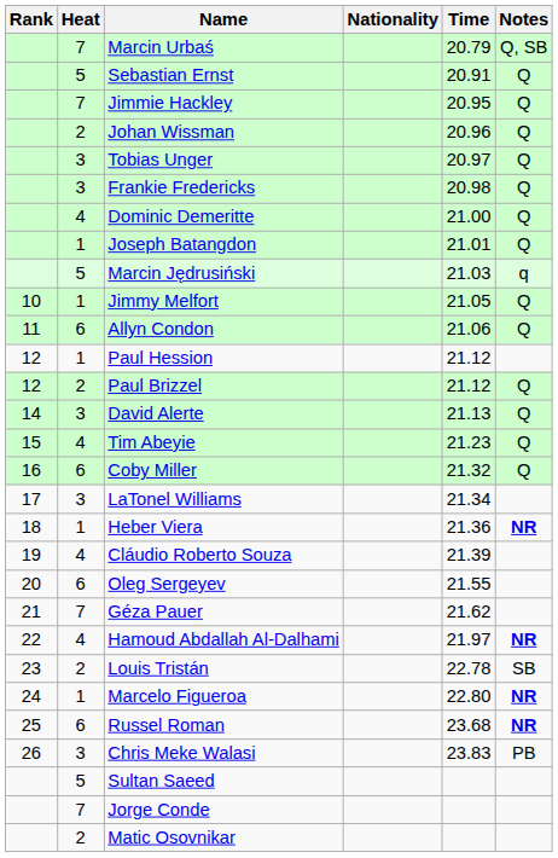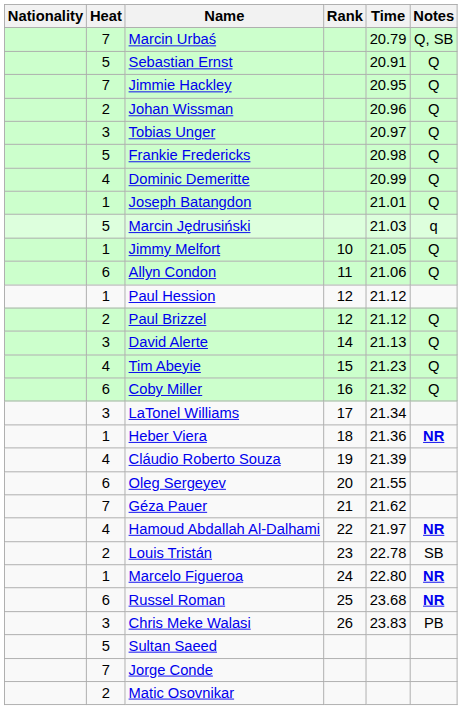columns swapped: Rank <-> Nationality
Frankie Fredericks | Heat: 3 -> 5
Dominic Demeritte | Time: 21.00 -> 20.99
